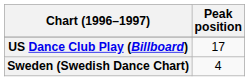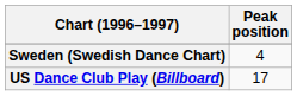rows swapped: Sweden (Swedish Dance Chart) <-> US Dance Club Play (Billboard)
